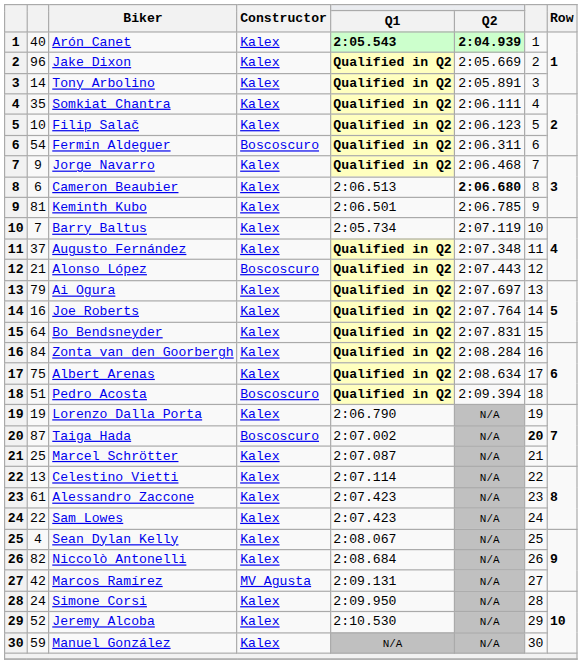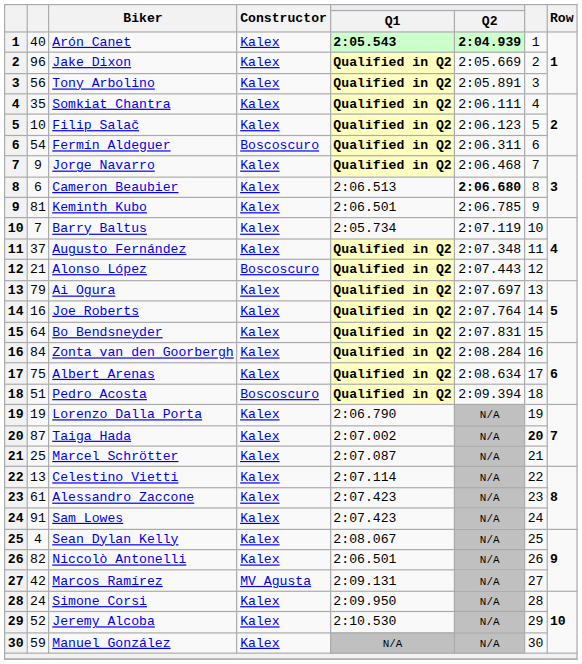Tony Arbolino | column 2: 14 -> 56
Taiga Hada | Constructor: Boscoscuro -> Kalex
Sam Lowes | column 2: 22 -> 91
Niccolò Antonelli | Q1: 2:08.684 -> 2:06.501
